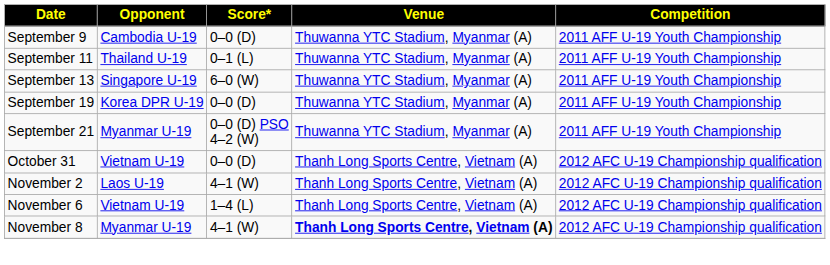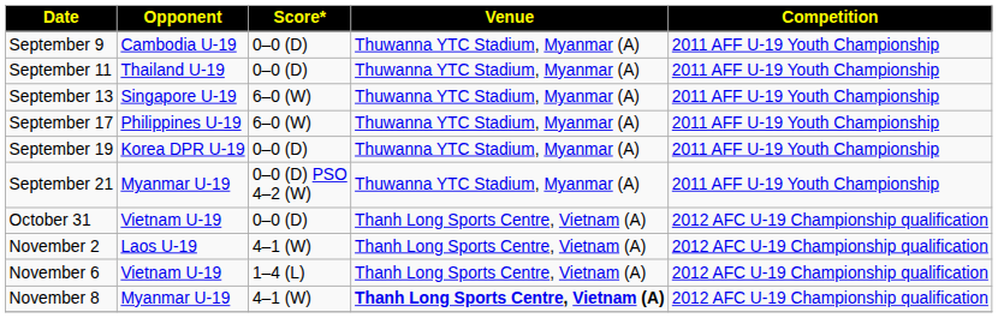September 11 | Score*: 0–1 (L) -> 0–0 (D)
+ row: September 17 | Philippines U-19 | 6–0 (W) | Thuwanna YTC Stadium, Myanmar (A) | 2011 AFF U-19 Youth Championship
